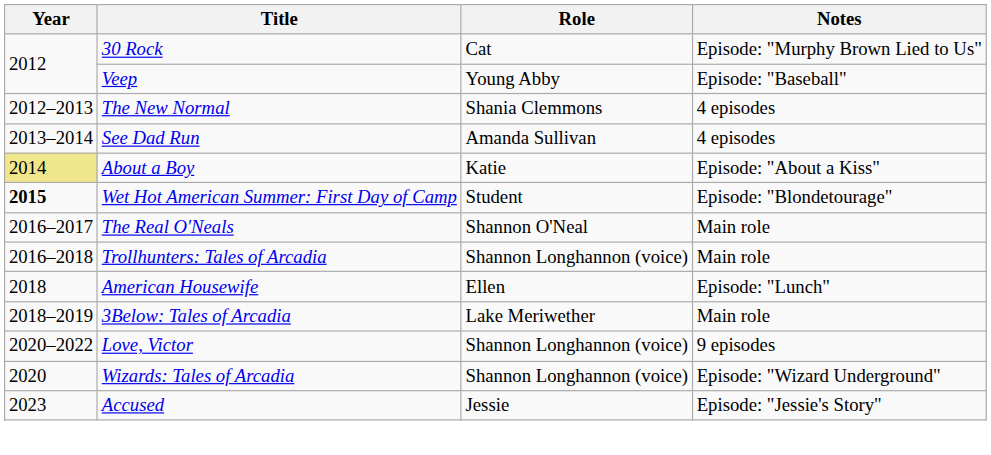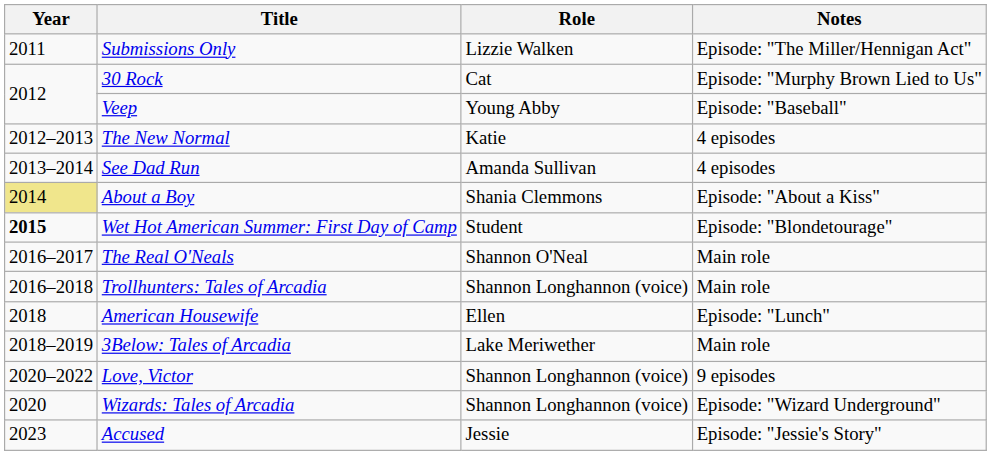+ row: 2011 | Submissions Only | Lizzie Walken | Episode: "The Miller/Hennigan Act"
The New Normal | Role: Shania Clemmons -> Katie
About a Boy | Role: Katie -> Shania Clemmons
